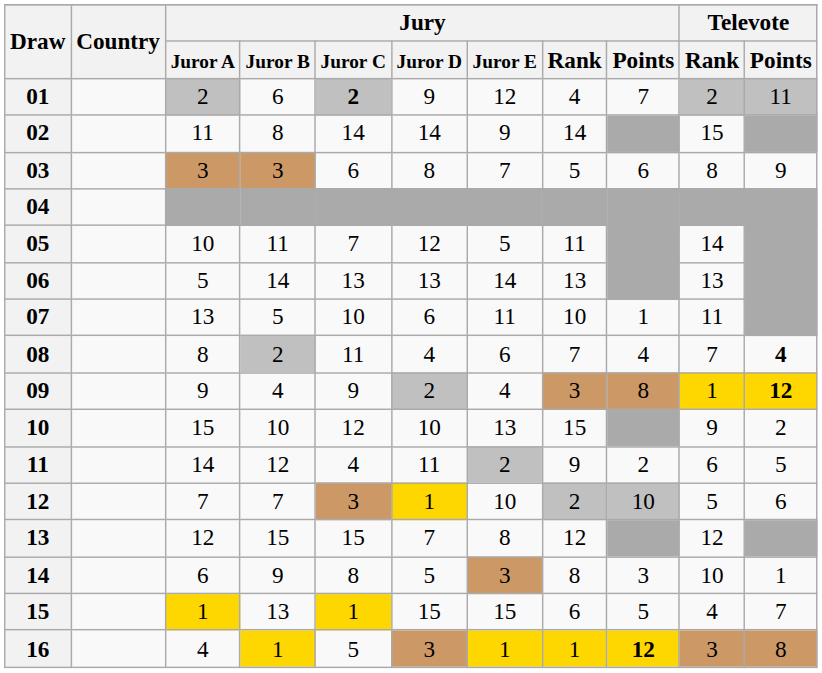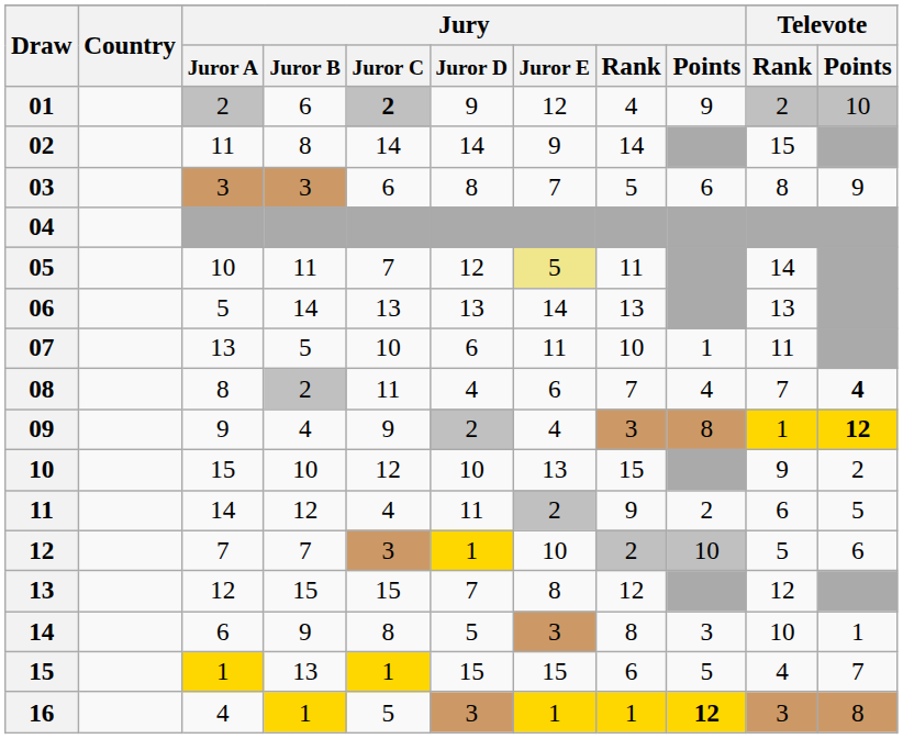01 | Jury / Points: 7 -> 9
01 | Televote / Points: 11 -> 10
05 | Jury / Juror E: no background -> khaki background
